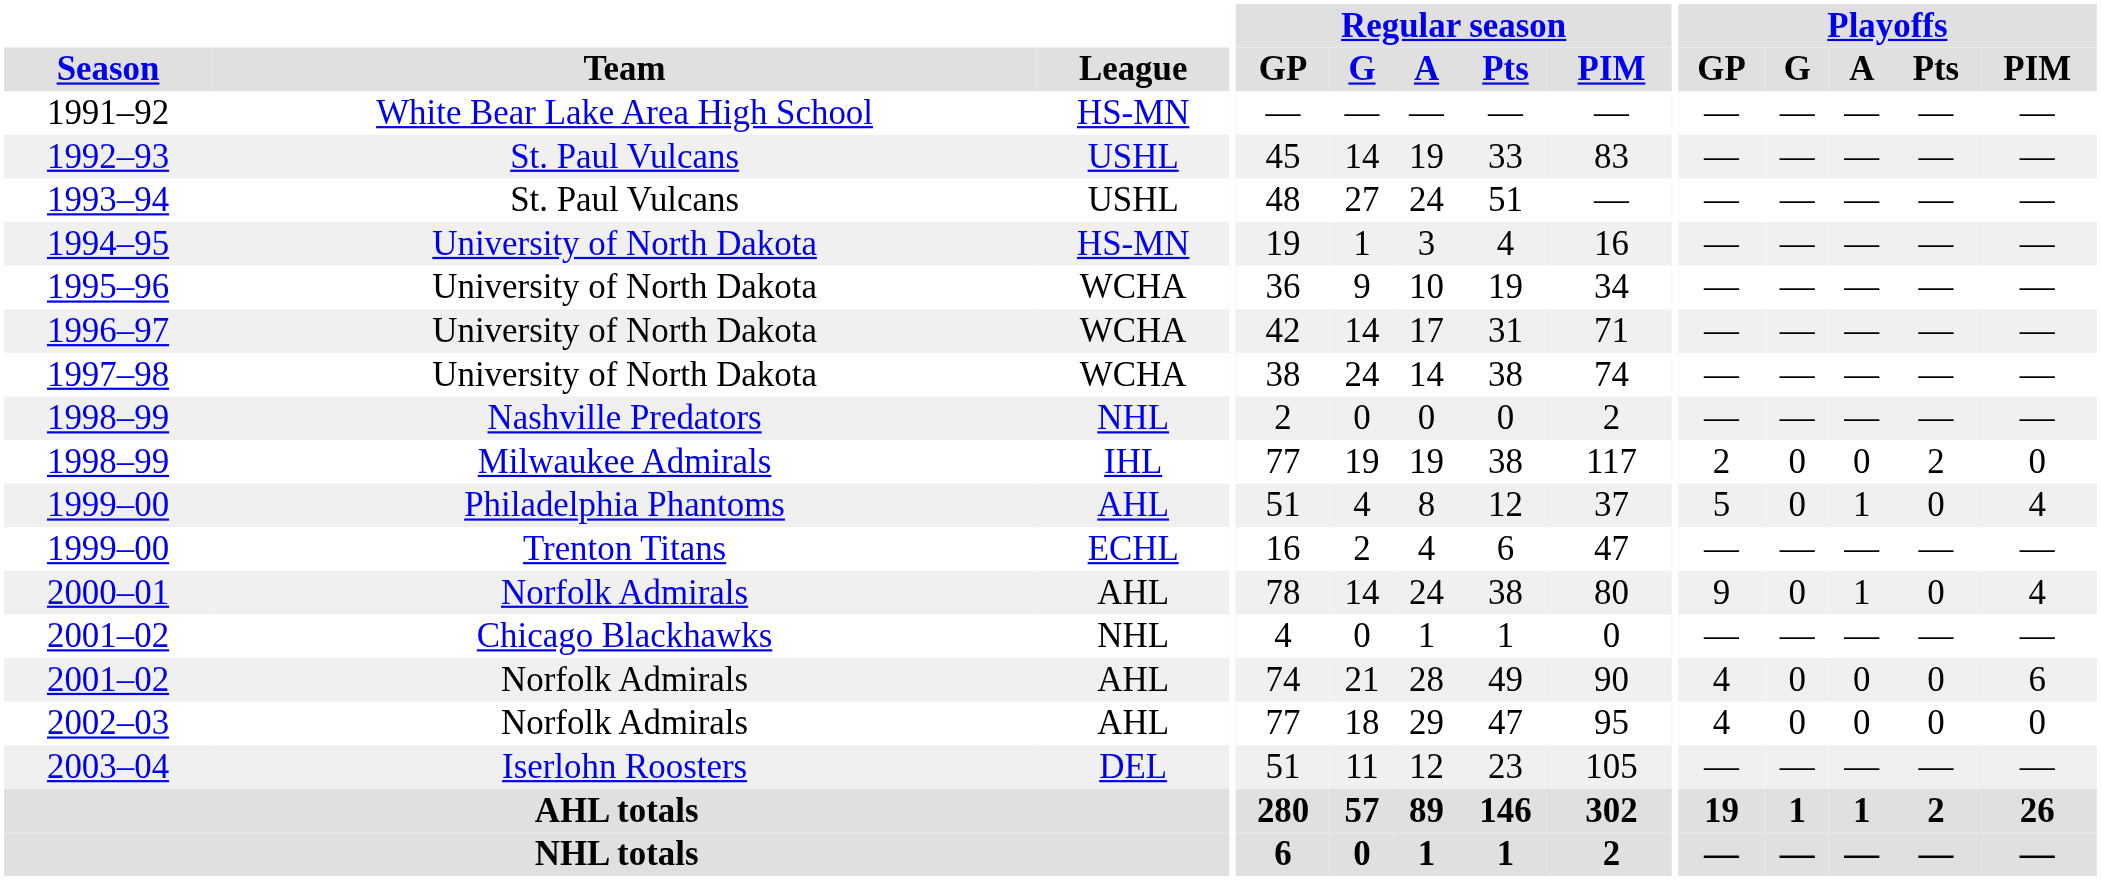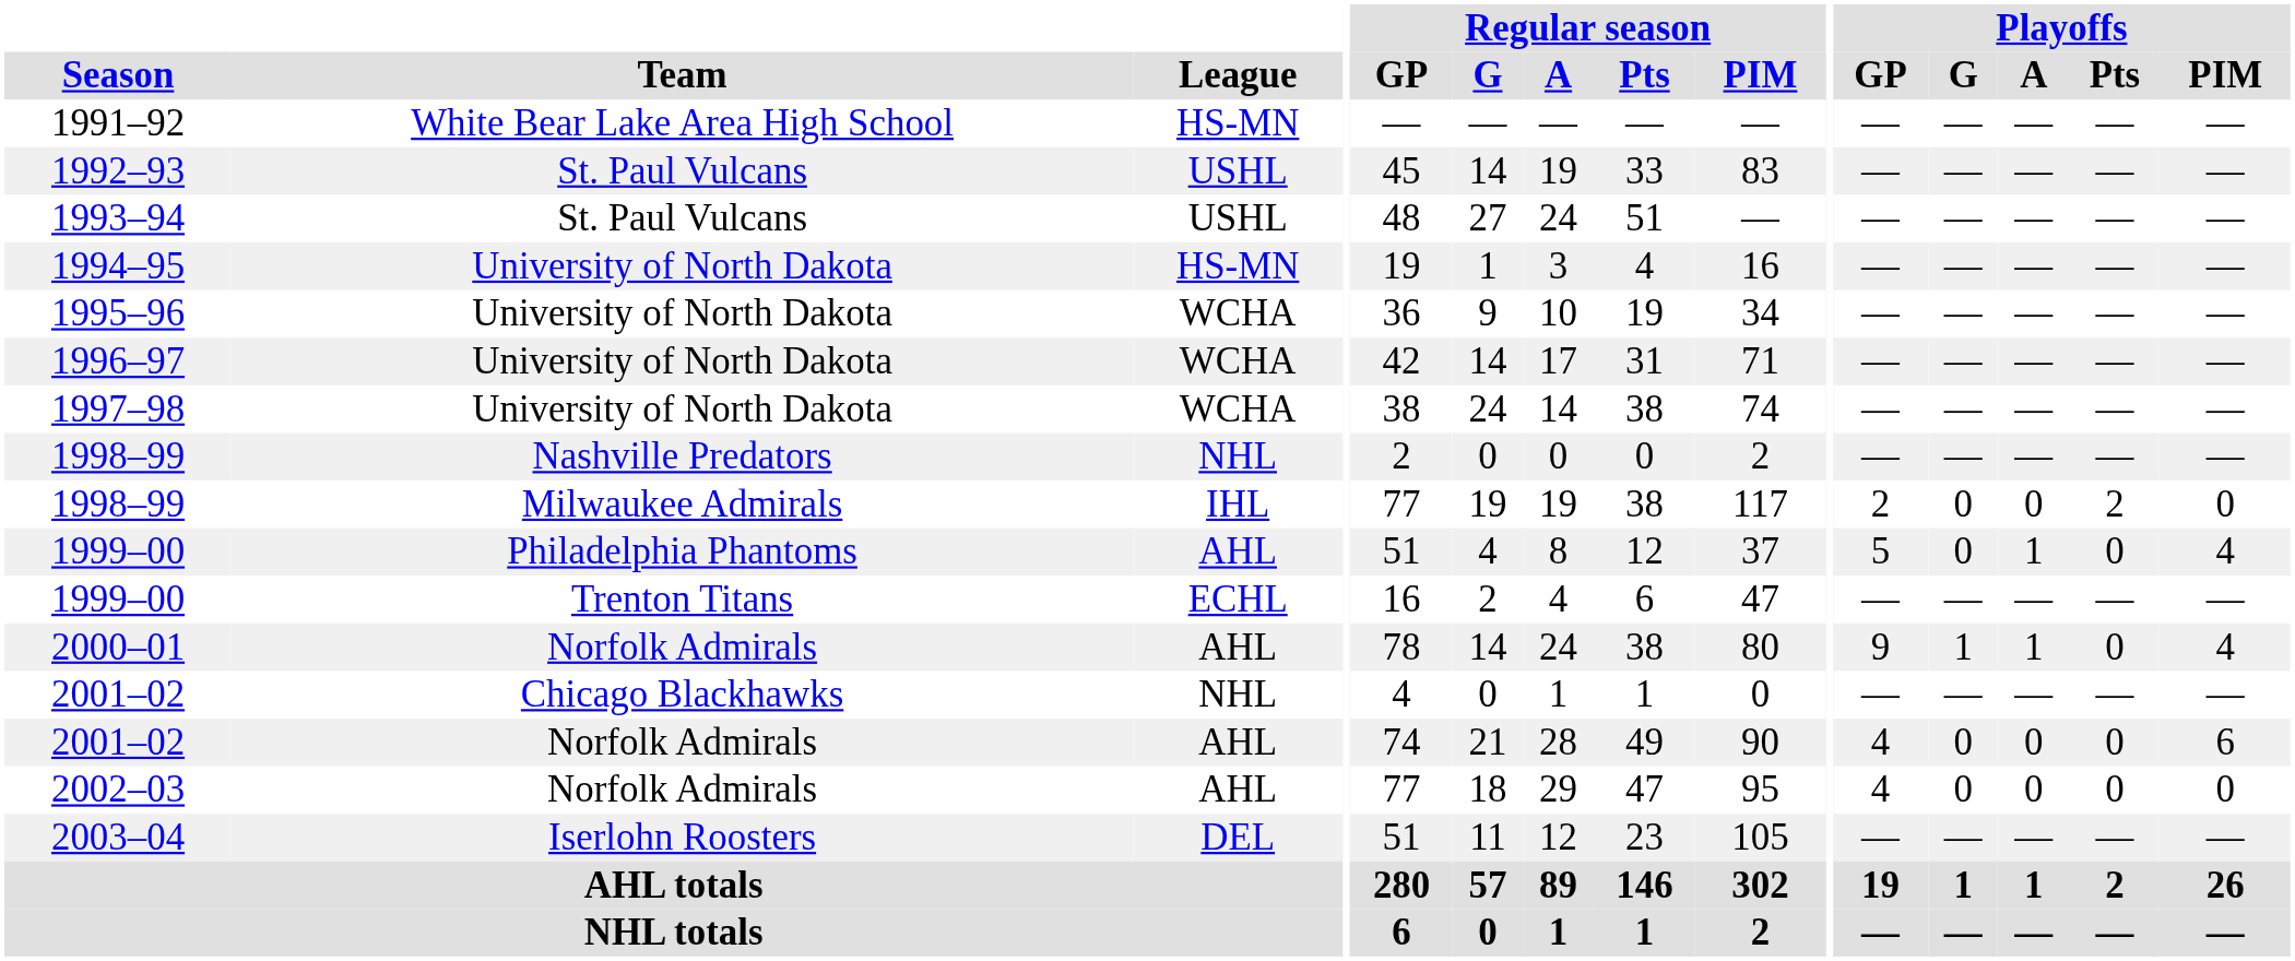2000–01 | Playoffs / G: 0 -> 1
